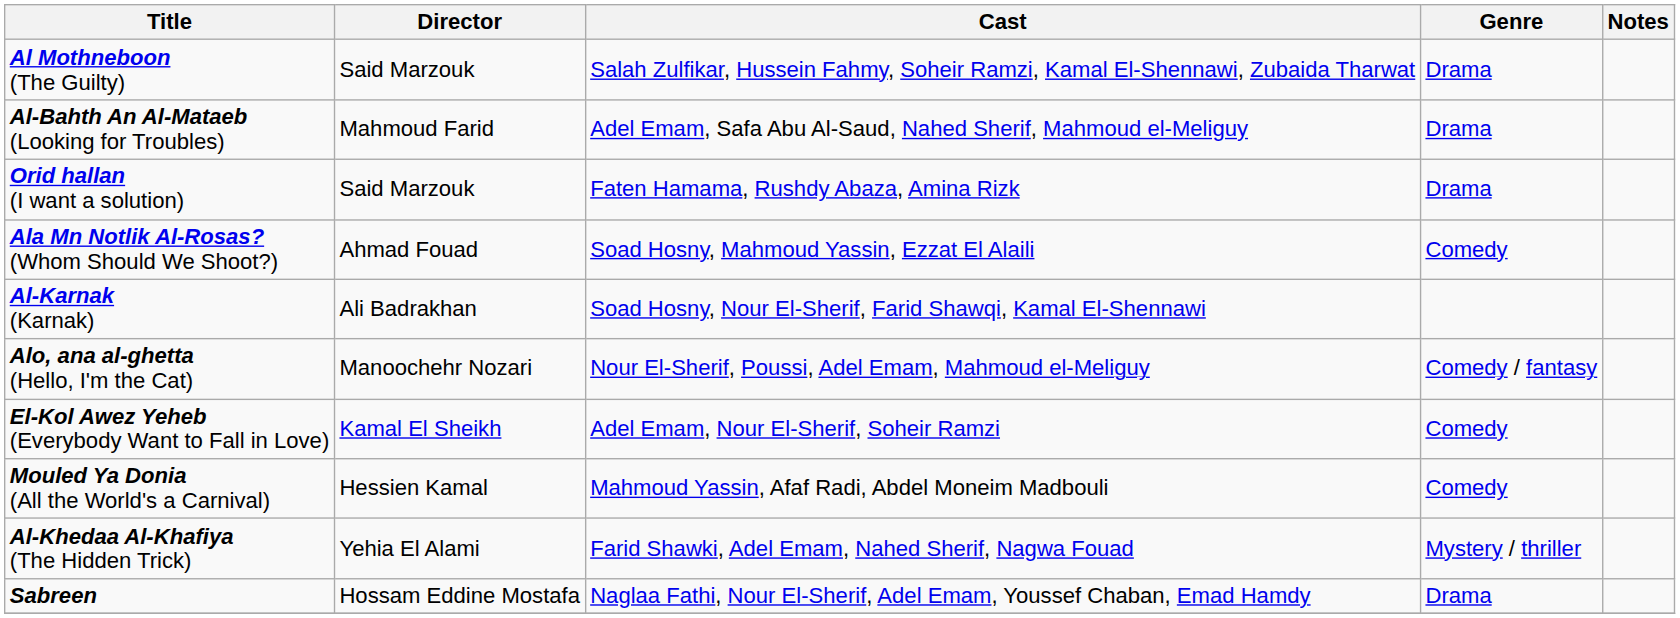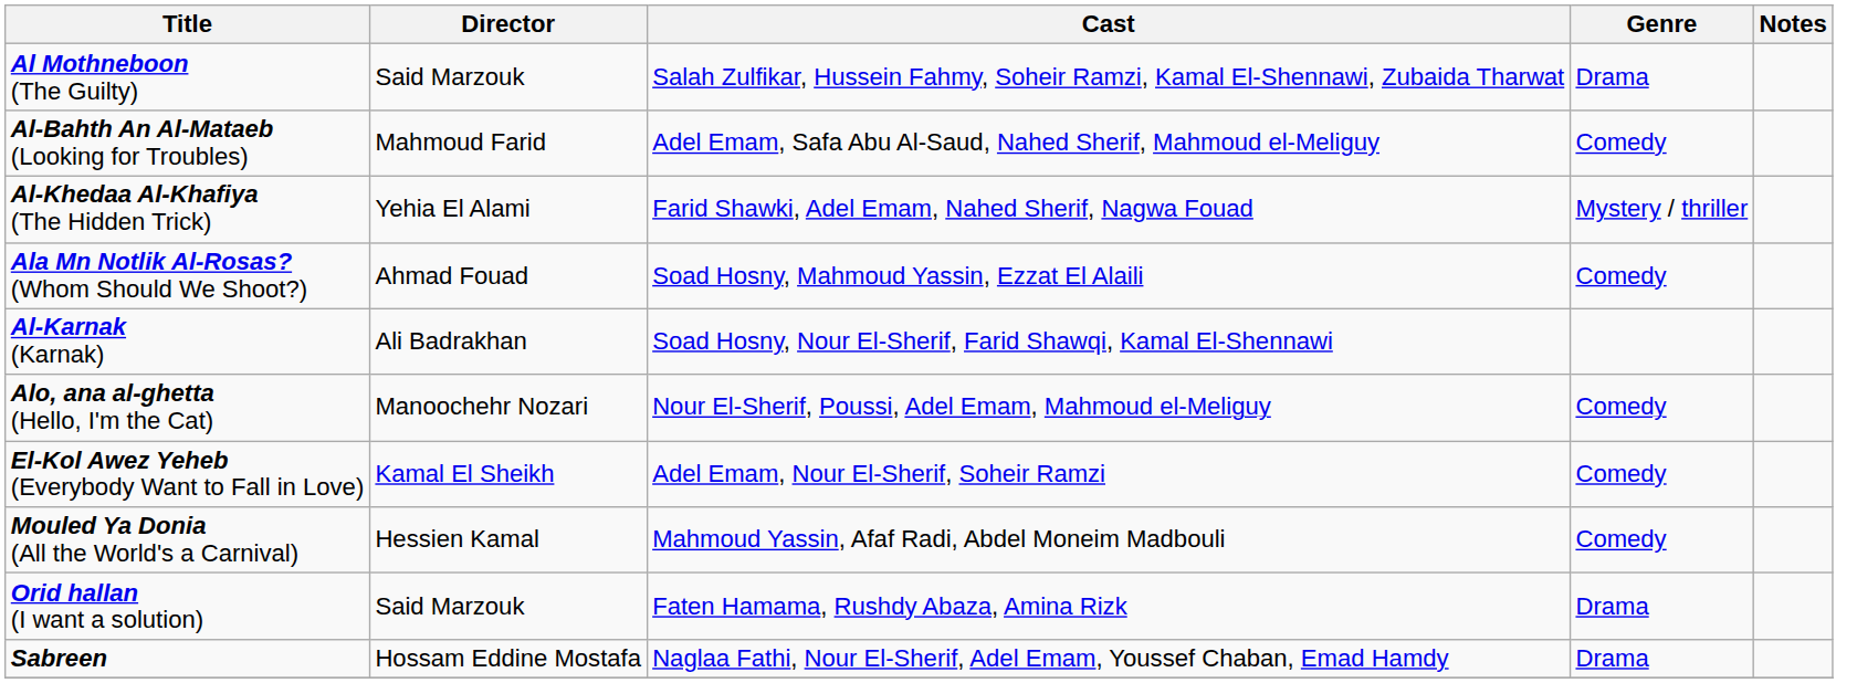Al-Bahth An Al-Mataeb (Looking for Troubles) | Genre: Drama -> Comedy
rows swapped: Al-Khedaa Al-Khafiya (The Hidden Trick) <-> Orid hallan (I want a solution)
Alo, ana al-ghetta (Hello, I'm the Cat) | Genre: Comedy / fantasy -> Comedy
